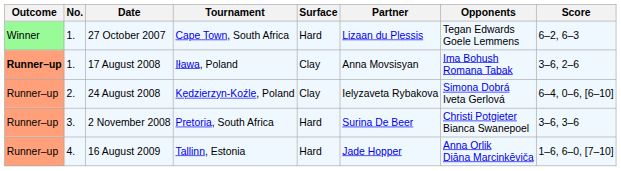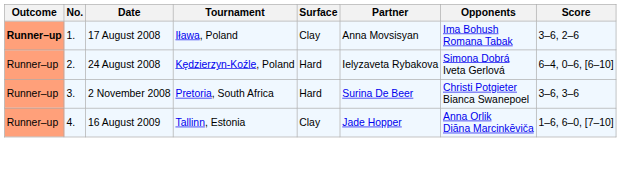- row: Winner | 1. | 27 October 2007 | Cape Town, South Africa | Hard | Lizaan du Plessis | Tegan Edwards Goele Lemmens | 6–2, 6–3
24 August 2008 | Surface: Clay -> Hard
16 August 2009 | Surface: Hard -> Clay
